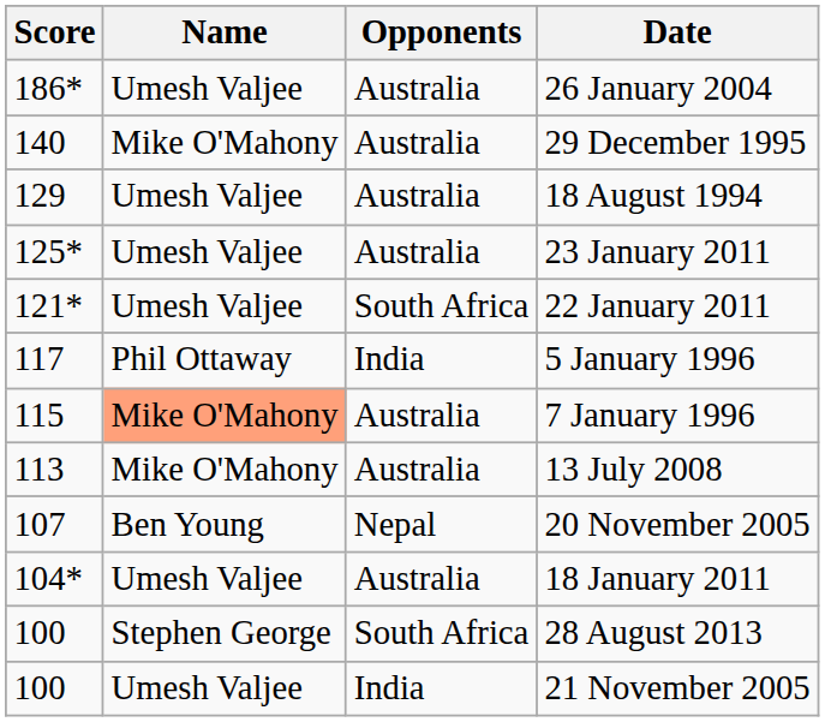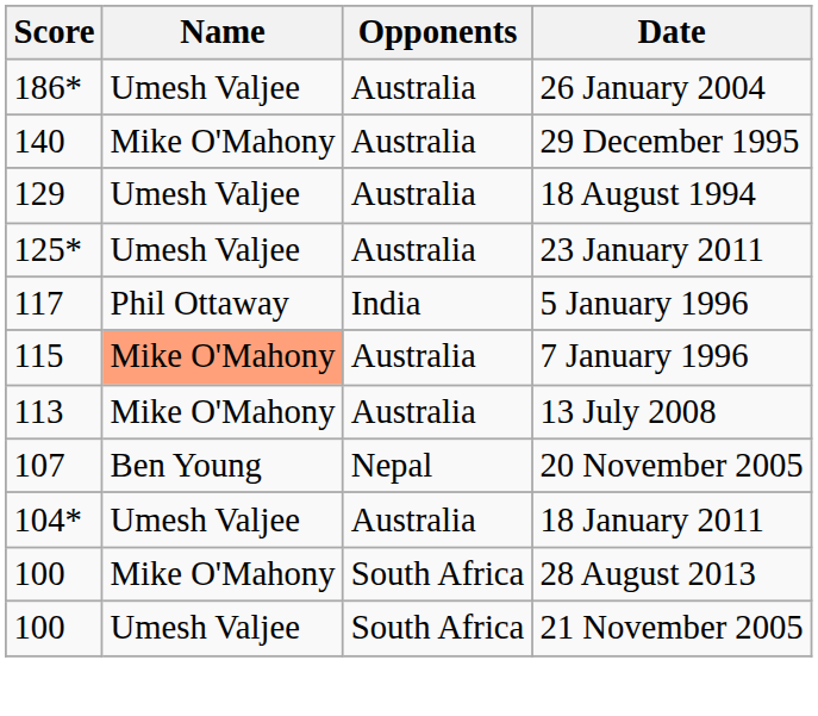- row: 121* | Umesh Valjee | South Africa | 22 January 2011
28 August 2013 | Name: Stephen George -> Mike O'Mahony
21 November 2005 | Opponents: India -> South Africa
